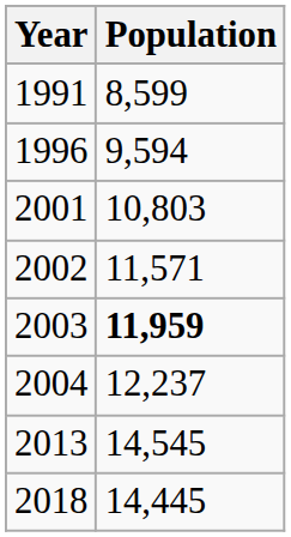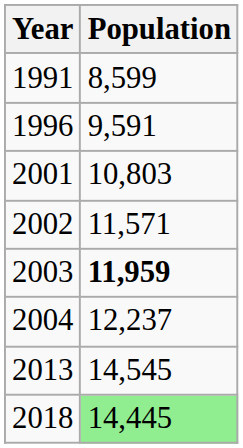1996 | Population: 9,594 -> 9,591
2018 | Population: no background -> lightgreen background
